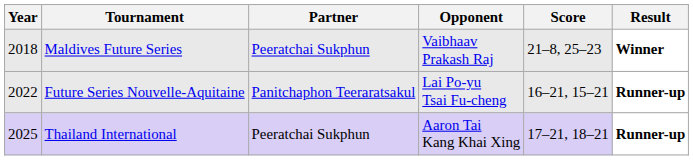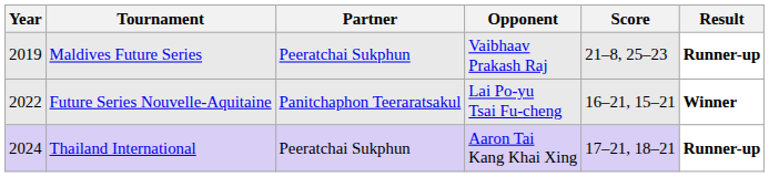Maldives Future Series | Year: 2018 -> 2019
Maldives Future Series | Result: Winner -> Runner-up
Future Series Nouvelle-Aquitaine | Result: Runner-up -> Winner
Thailand International | Year: 2025 -> 2024
